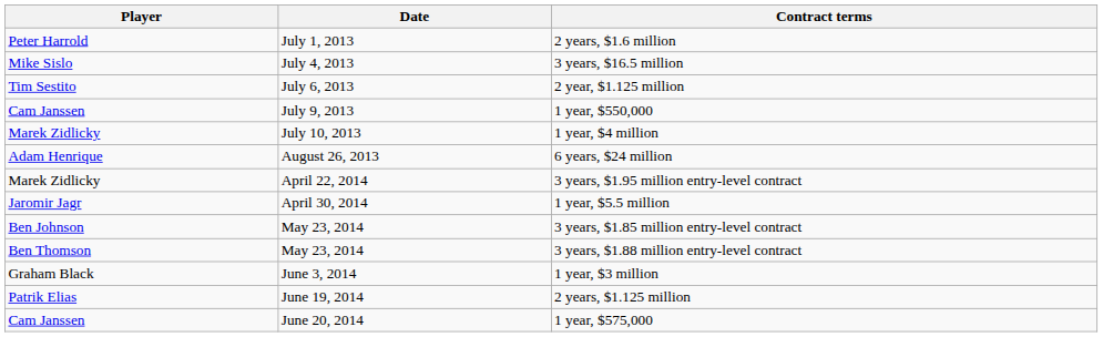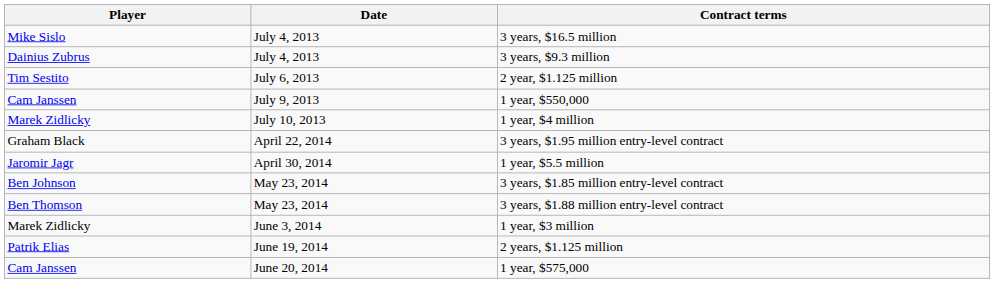- row: Peter Harrold | July 1, 2013 | 2 years, $1.6 million
+ row: Dainius Zubrus | July 4, 2013 | 3 years, $9.3 million
- row: Adam Henrique | August 26, 2013 | 6 years, $24 million
3 years, $1.95 million entry-level contract | Player: Marek Zidlicky -> Graham Black
1 year, $3 million | Player: Graham Black -> Marek Zidlicky
